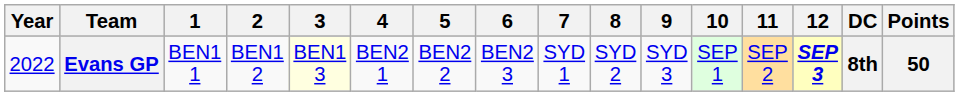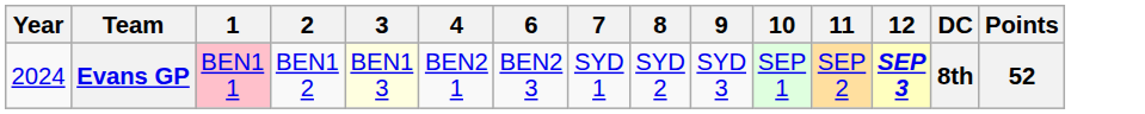- column: 5 | BEN2 2
Evans GP | Year: 2022 -> 2024
Evans GP | 1: no background -> pink background
Evans GP | Points: 50 -> 52
